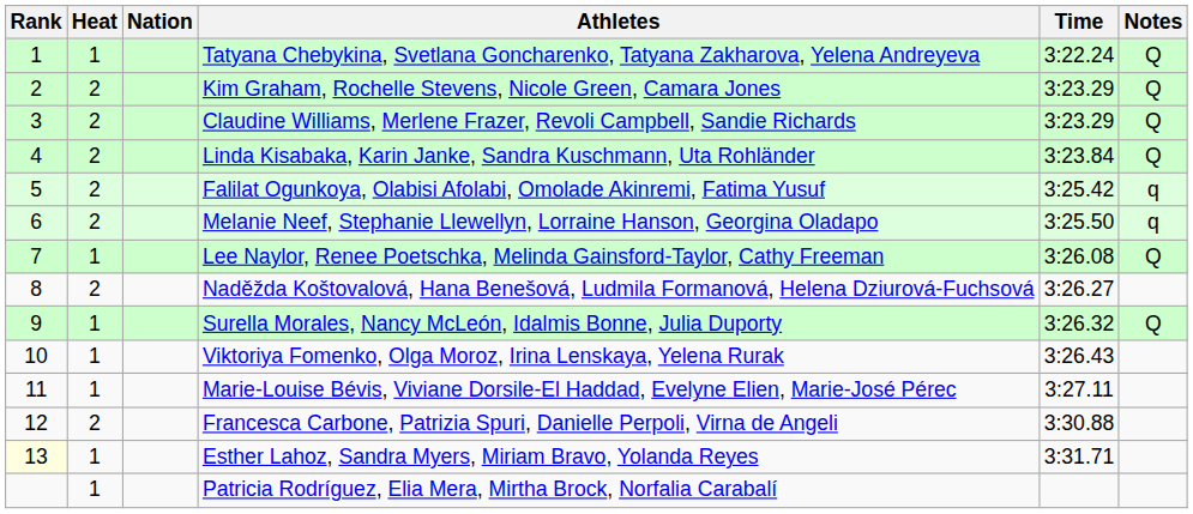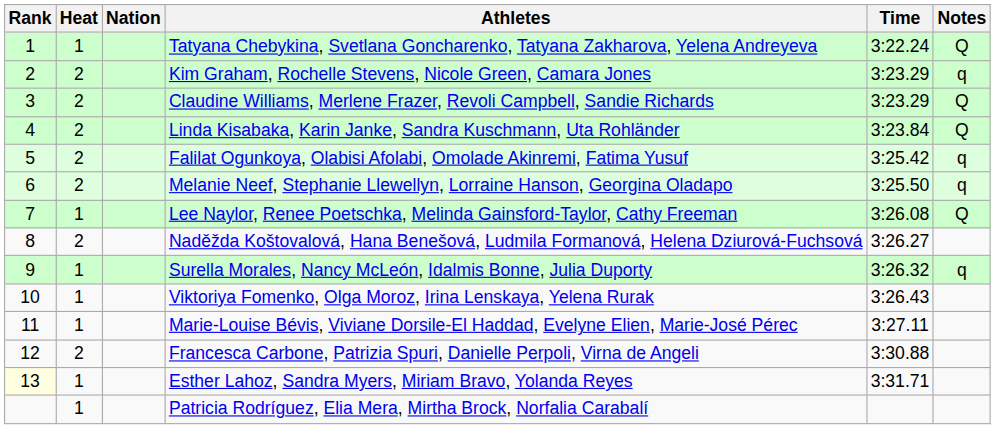Kim Graham, Rochelle Stevens, Nicole Green, Camara Jones | Notes: Q -> q
Surella Morales, Nancy McLeón, Idalmis Bonne, Julia Duporty | Notes: Q -> q
